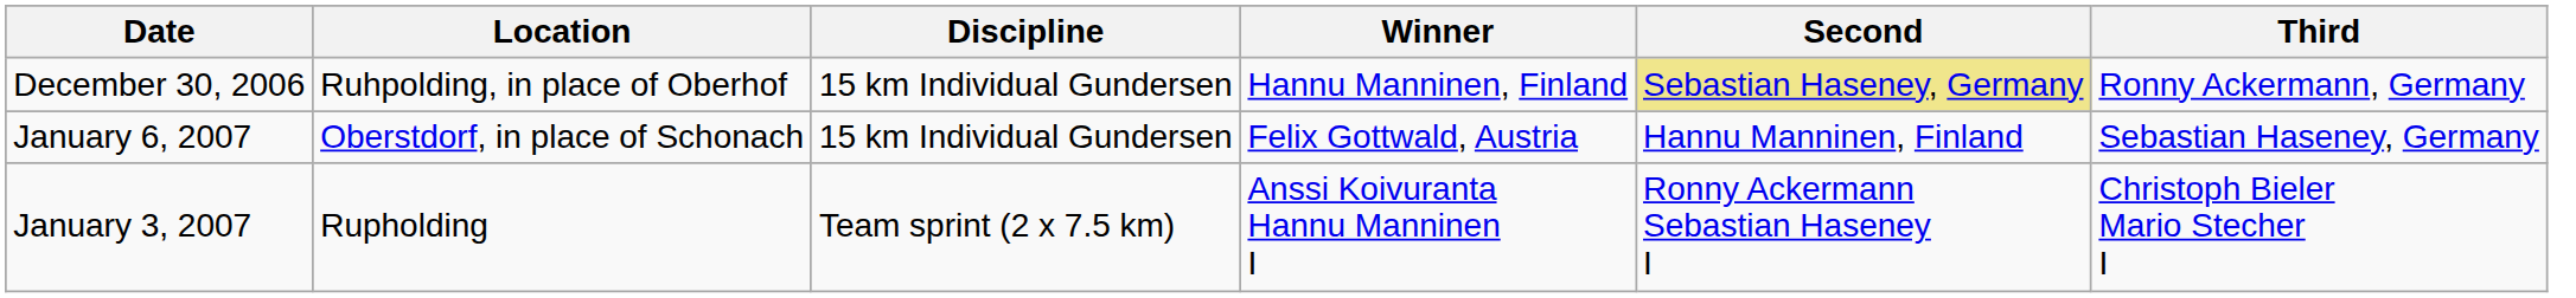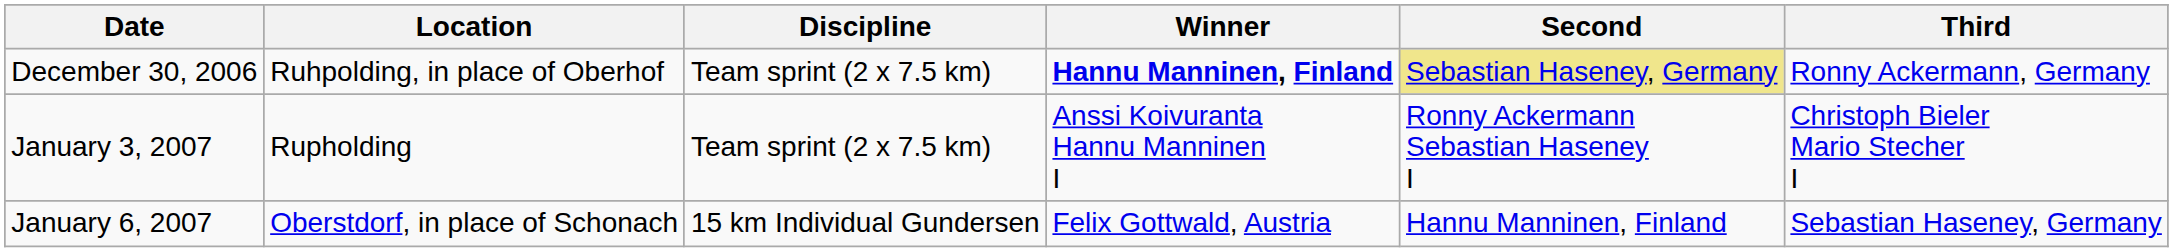December 30, 2006 | Discipline: 15 km Individual Gundersen -> Team sprint (2 x 7.5 km)
December 30, 2006 | Winner: normal -> bold
rows swapped: January 3, 2007 <-> January 6, 2007
